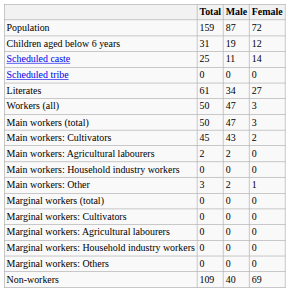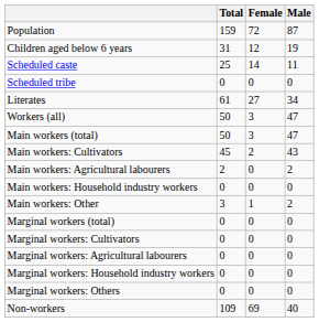columns swapped: Male <-> Female
